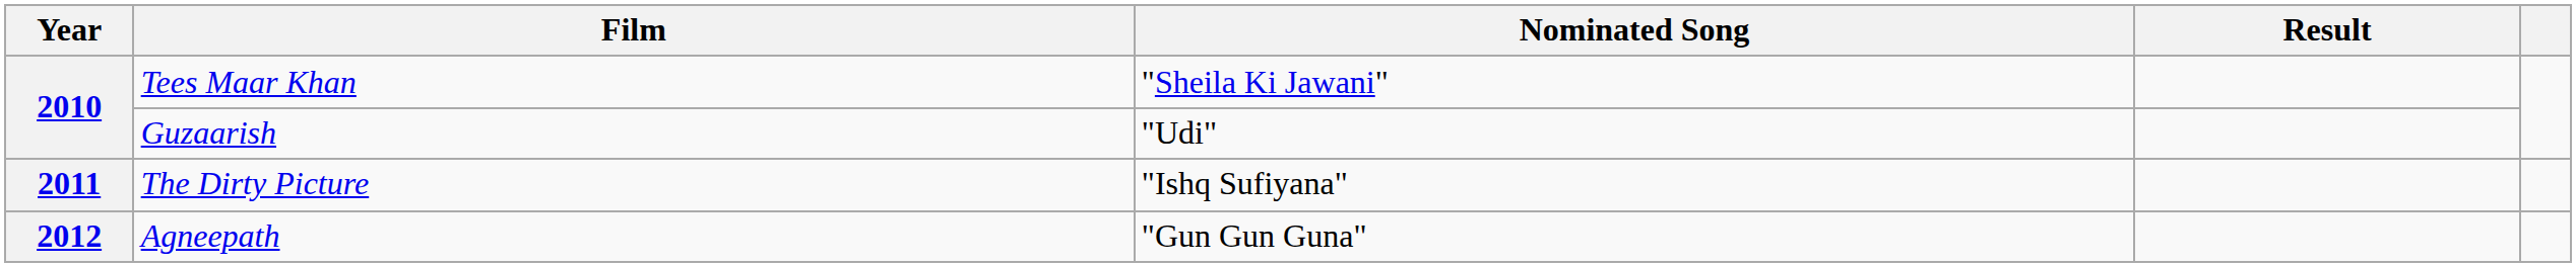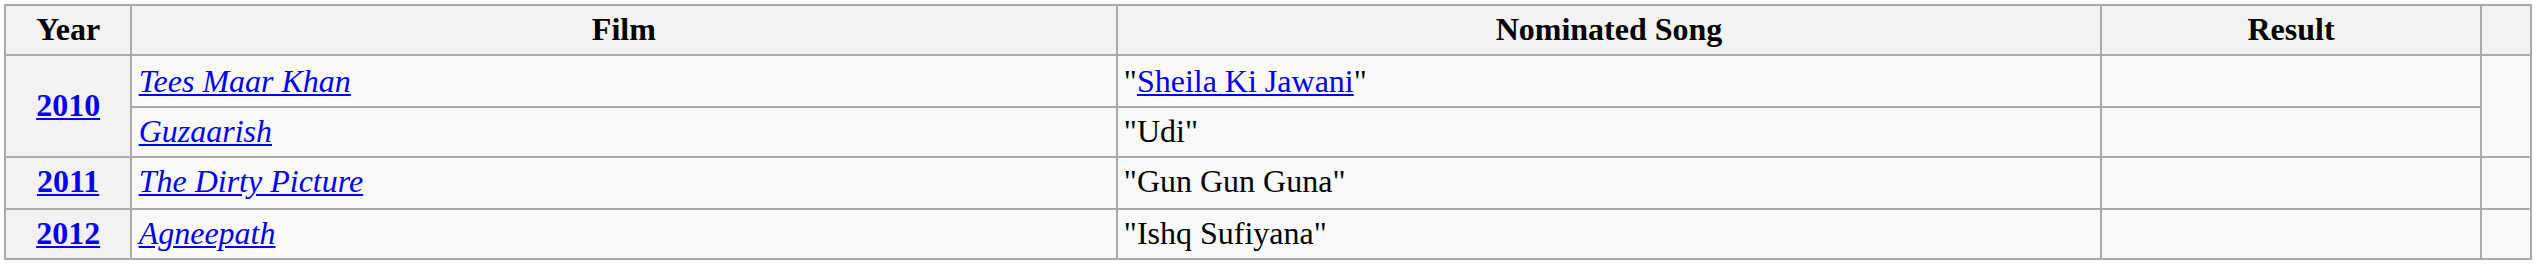The Dirty Picture | Nominated Song: "Ishq Sufiyana" -> "Gun Gun Guna"
Agneepath | Nominated Song: "Gun Gun Guna" -> "Ishq Sufiyana"
